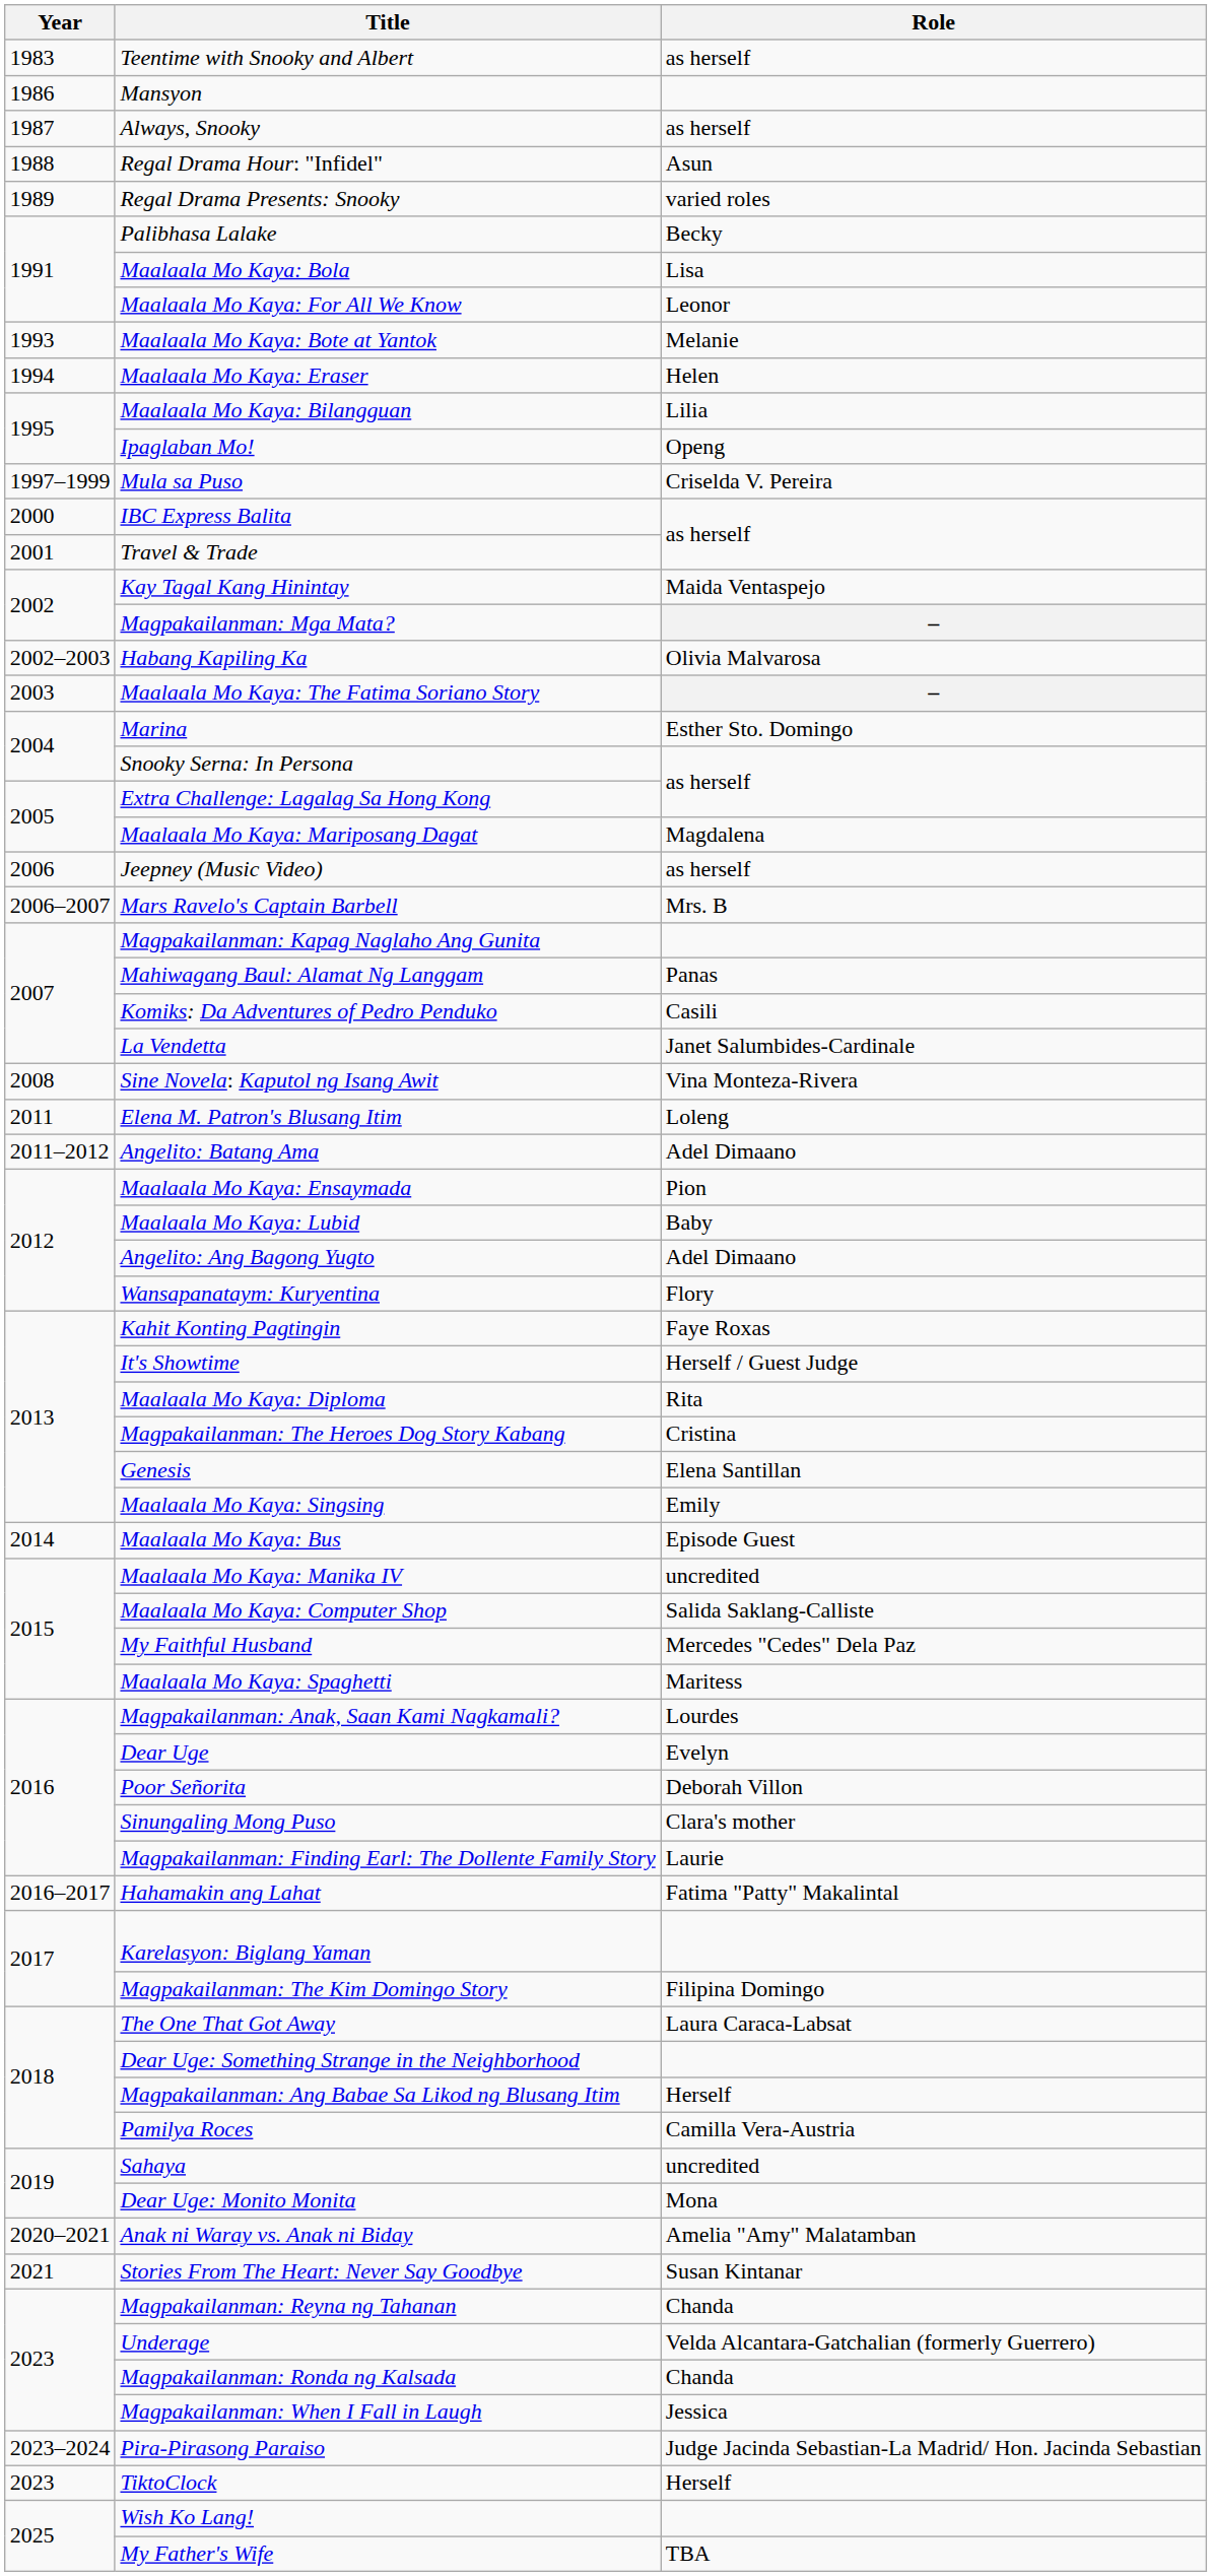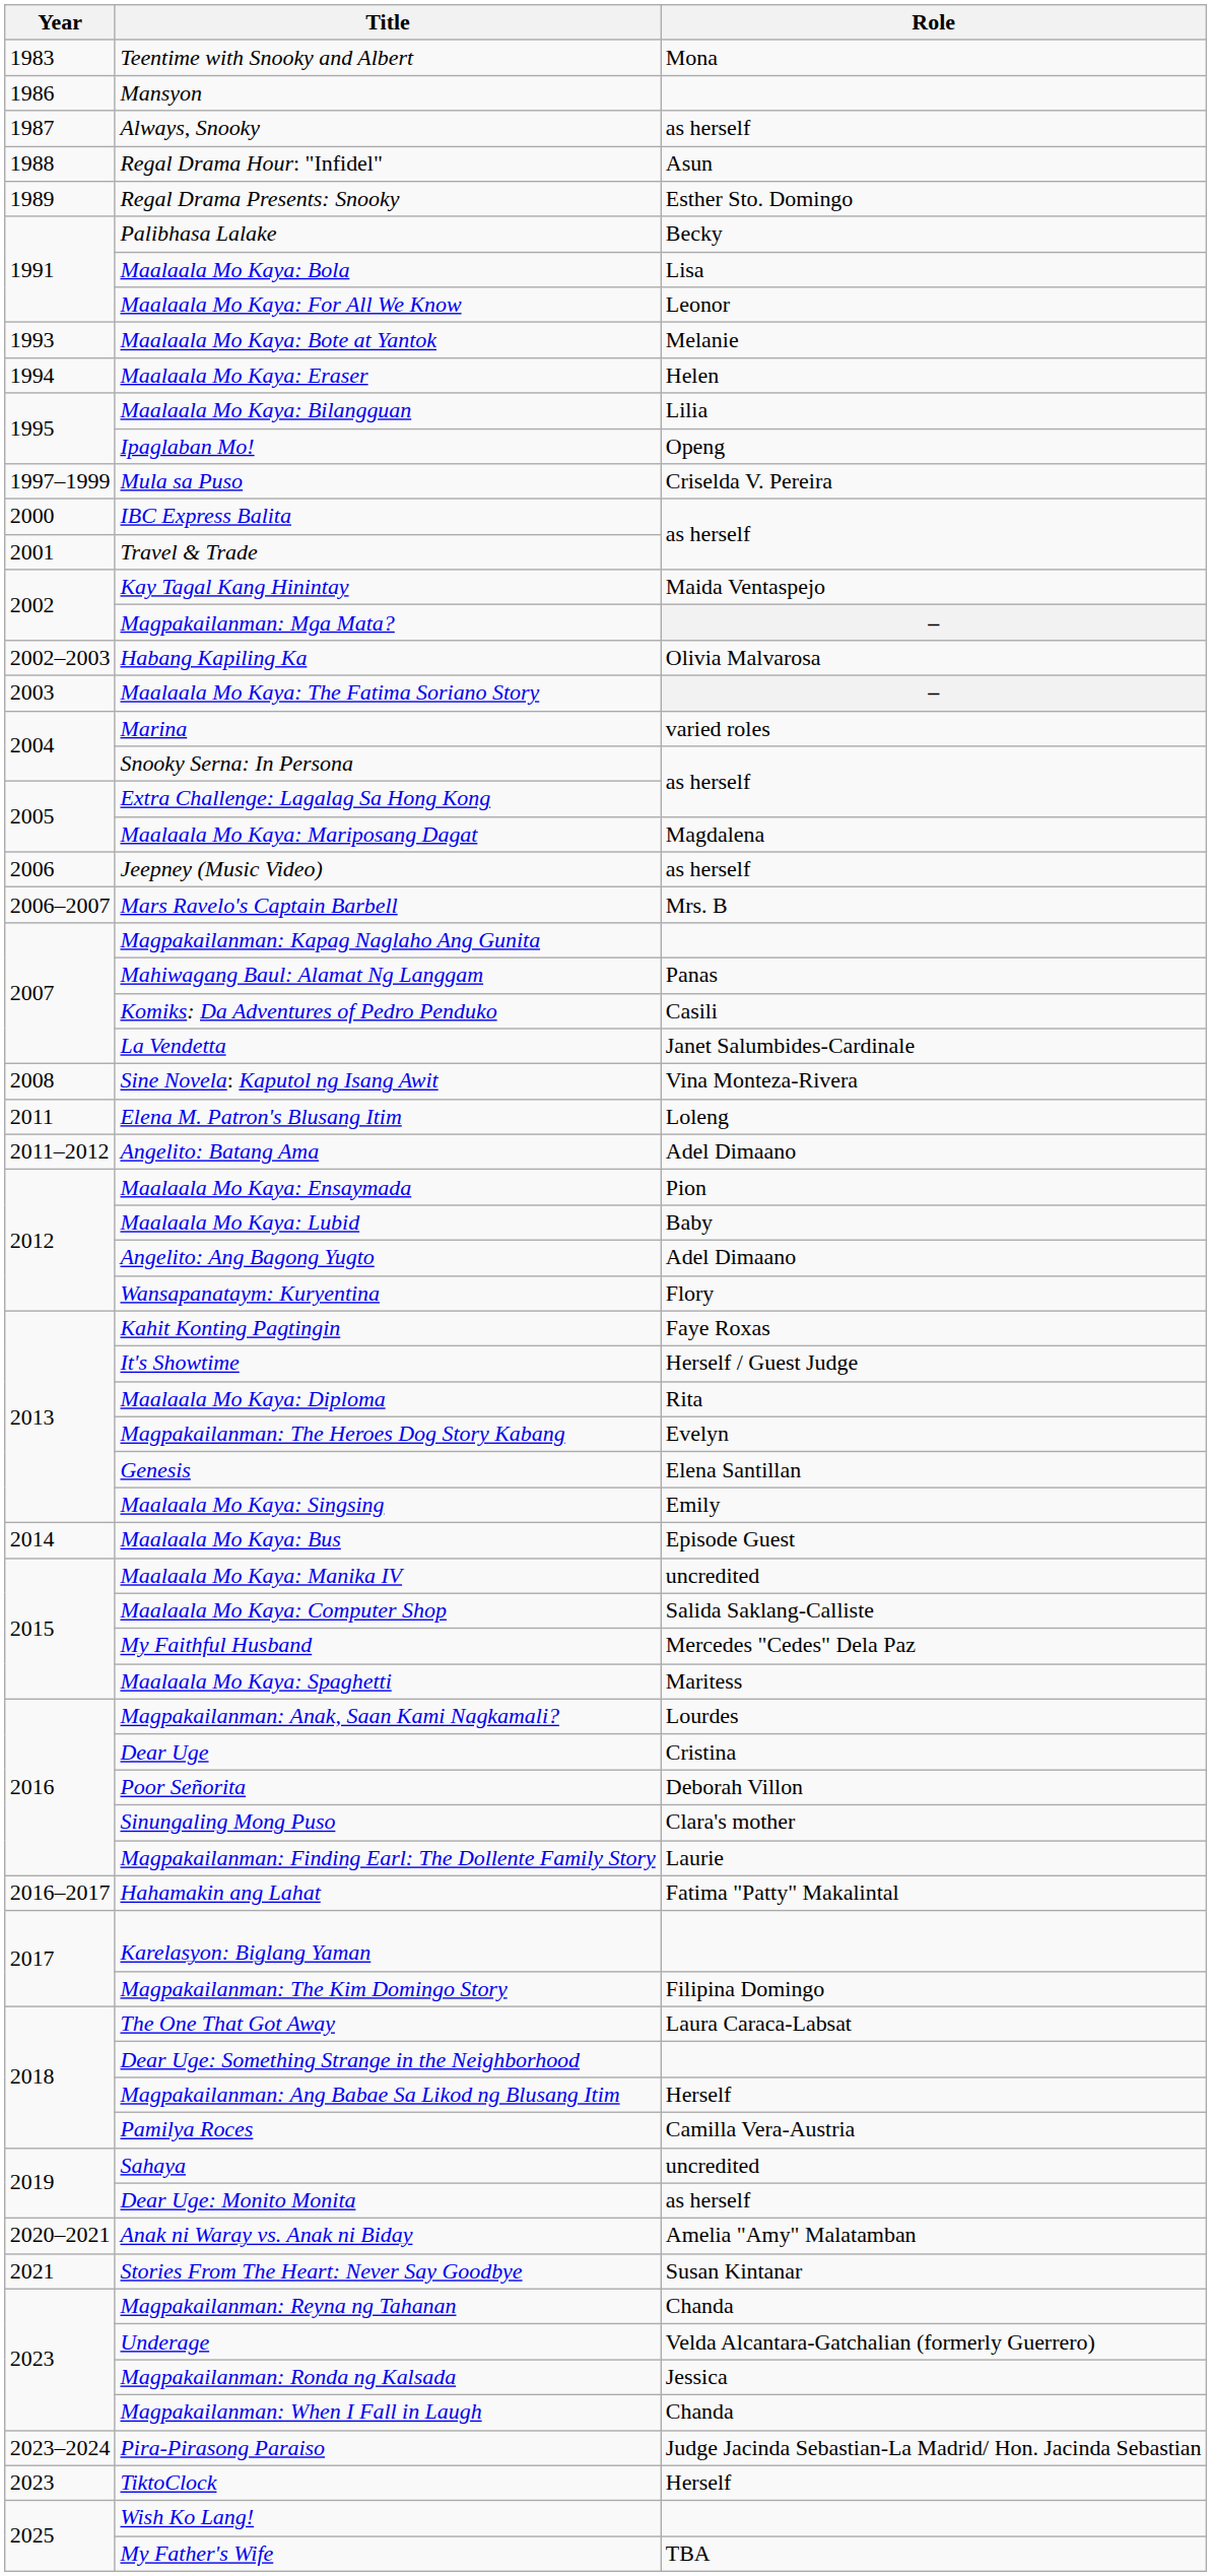Teentime with Snooky and Albert | Role: as herself -> Mona
Regal Drama Presents: Snooky | Role: varied roles -> Esther Sto. Domingo
Marina | Role: Esther Sto. Domingo -> varied roles
Magpakailanman: The Heroes Dog Story Kabang | Role: Cristina -> Evelyn
Dear Uge | Role: Evelyn -> Cristina
Dear Uge: Monito Monita | Role: Mona -> as herself
Magpakailanman: Ronda ng Kalsada | Role: Chanda -> Jessica
Magpakailanman: When I Fall in Laugh | Role: Jessica -> Chanda
